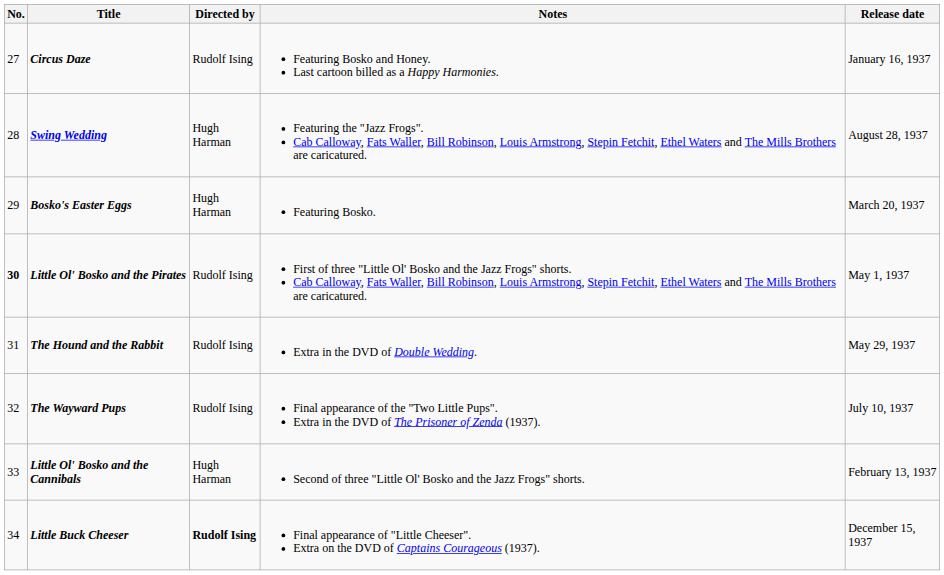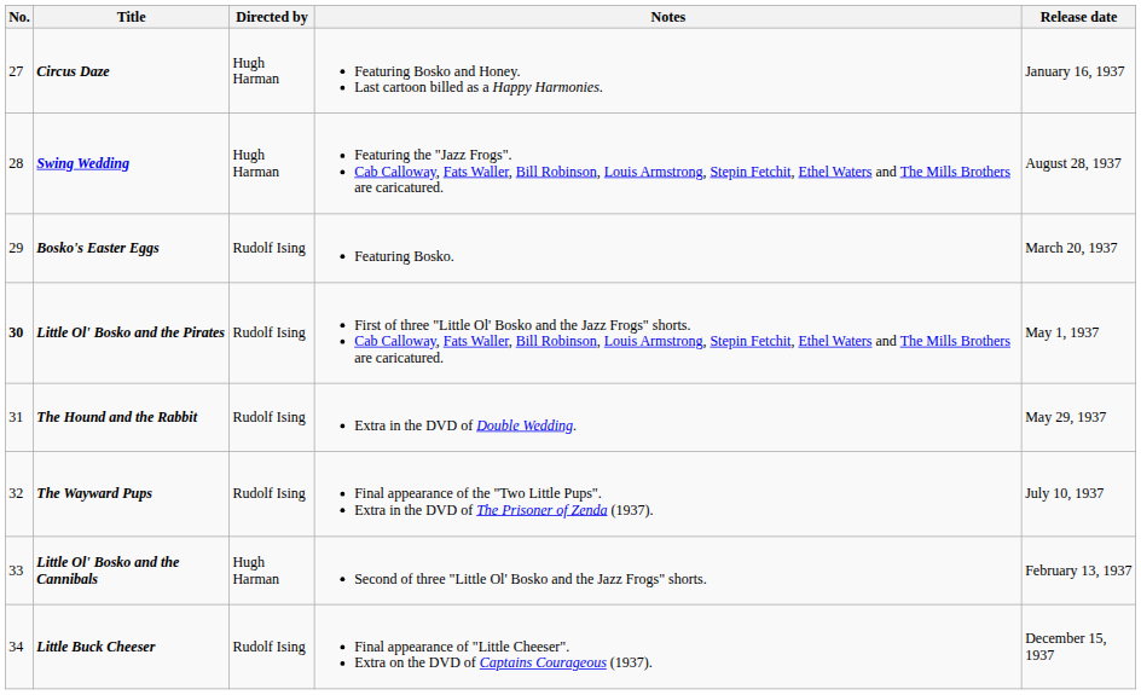Circus Daze | Directed by: Rudolf Ising -> Hugh Harman
Bosko's Easter Eggs | Directed by: Hugh Harman -> Rudolf Ising
Little Buck Cheeser | Directed by: bold -> normal
